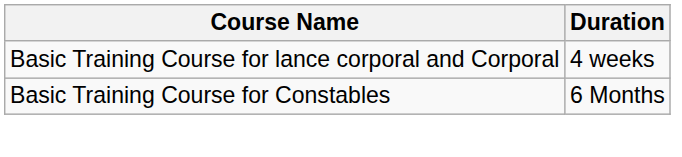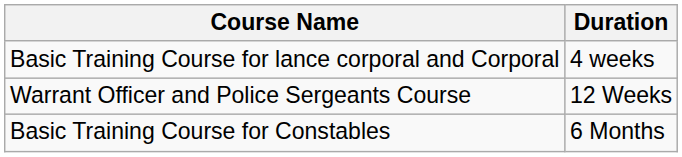+ row: Warrant Officer and Police Sergeants Course | 12 Weeks
